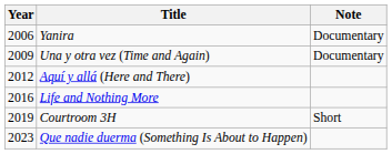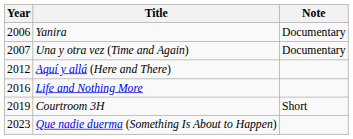Una y otra vez (Time and Again) | Year: 2009 -> 2007
